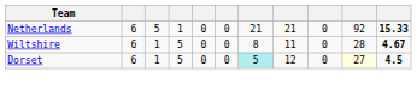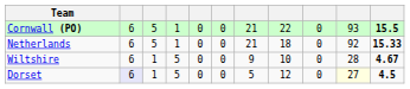+ row: Cornwall (PO) | 6 | 5 | 1 | 0 | 0 | 21 | 22 | 0 | 93 | 15.5
Netherlands | column 8: 21 -> 18
Wiltshire | column 7: 8 -> 9
Wiltshire | column 8: 11 -> 10
Dorset | column 2: no background -> lavender background
Dorset | column 7: paleturquoise background -> no background
